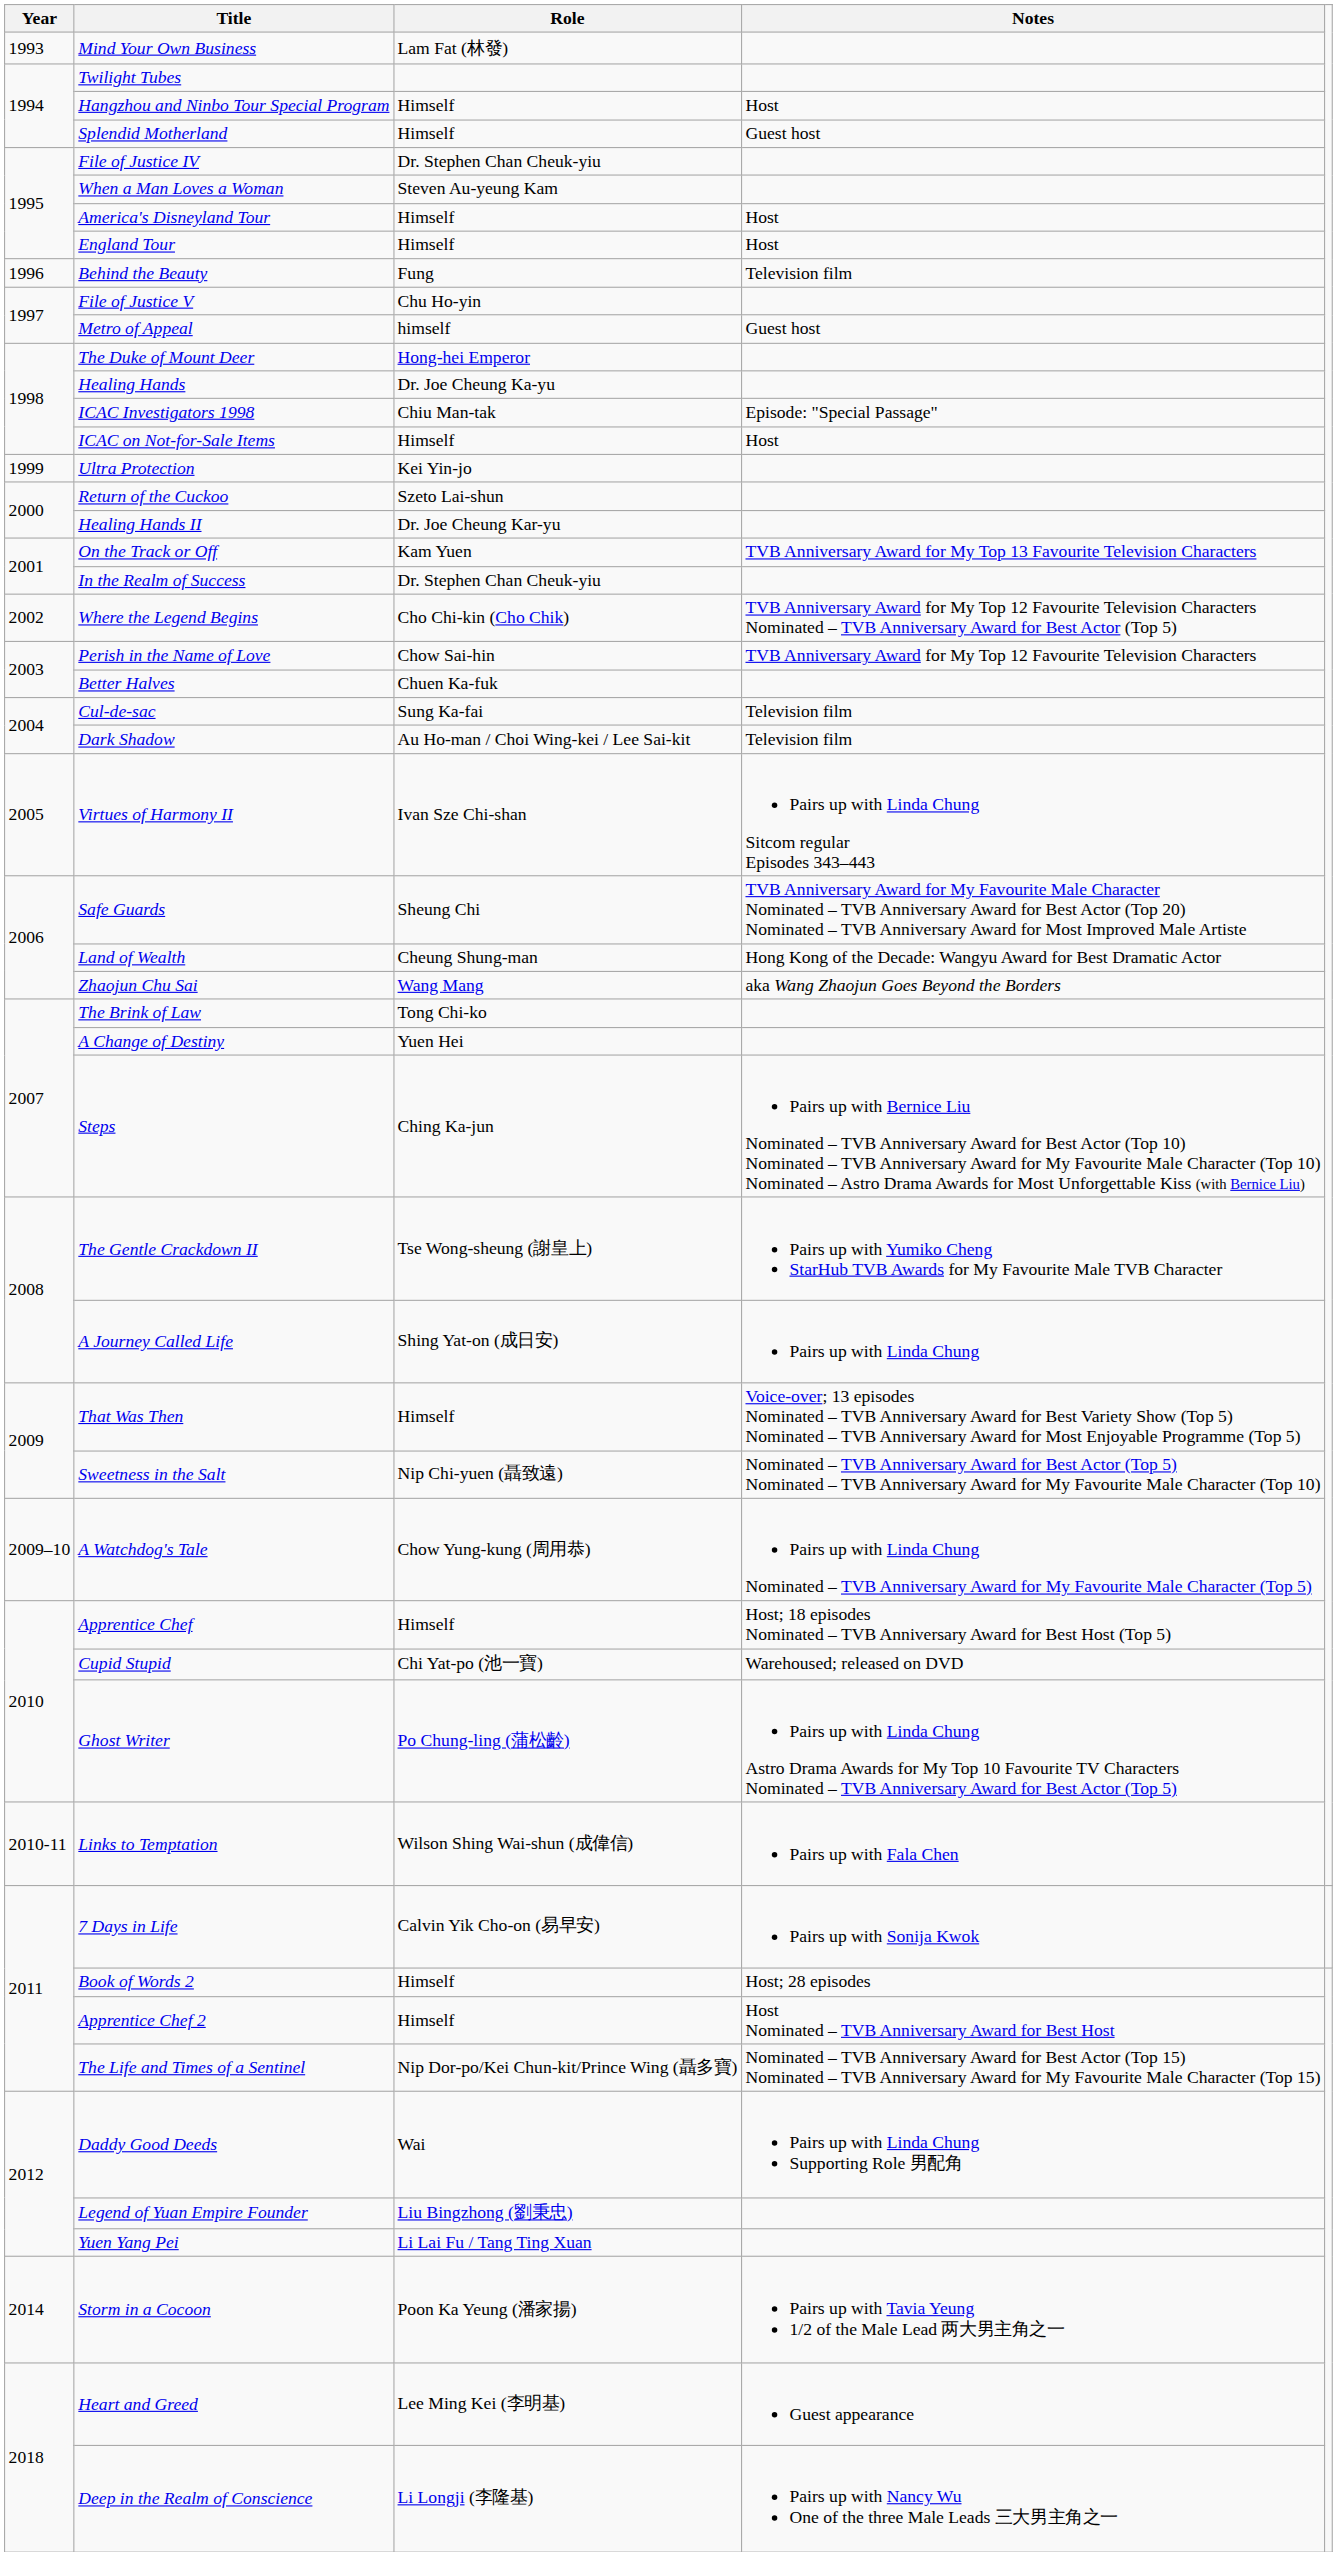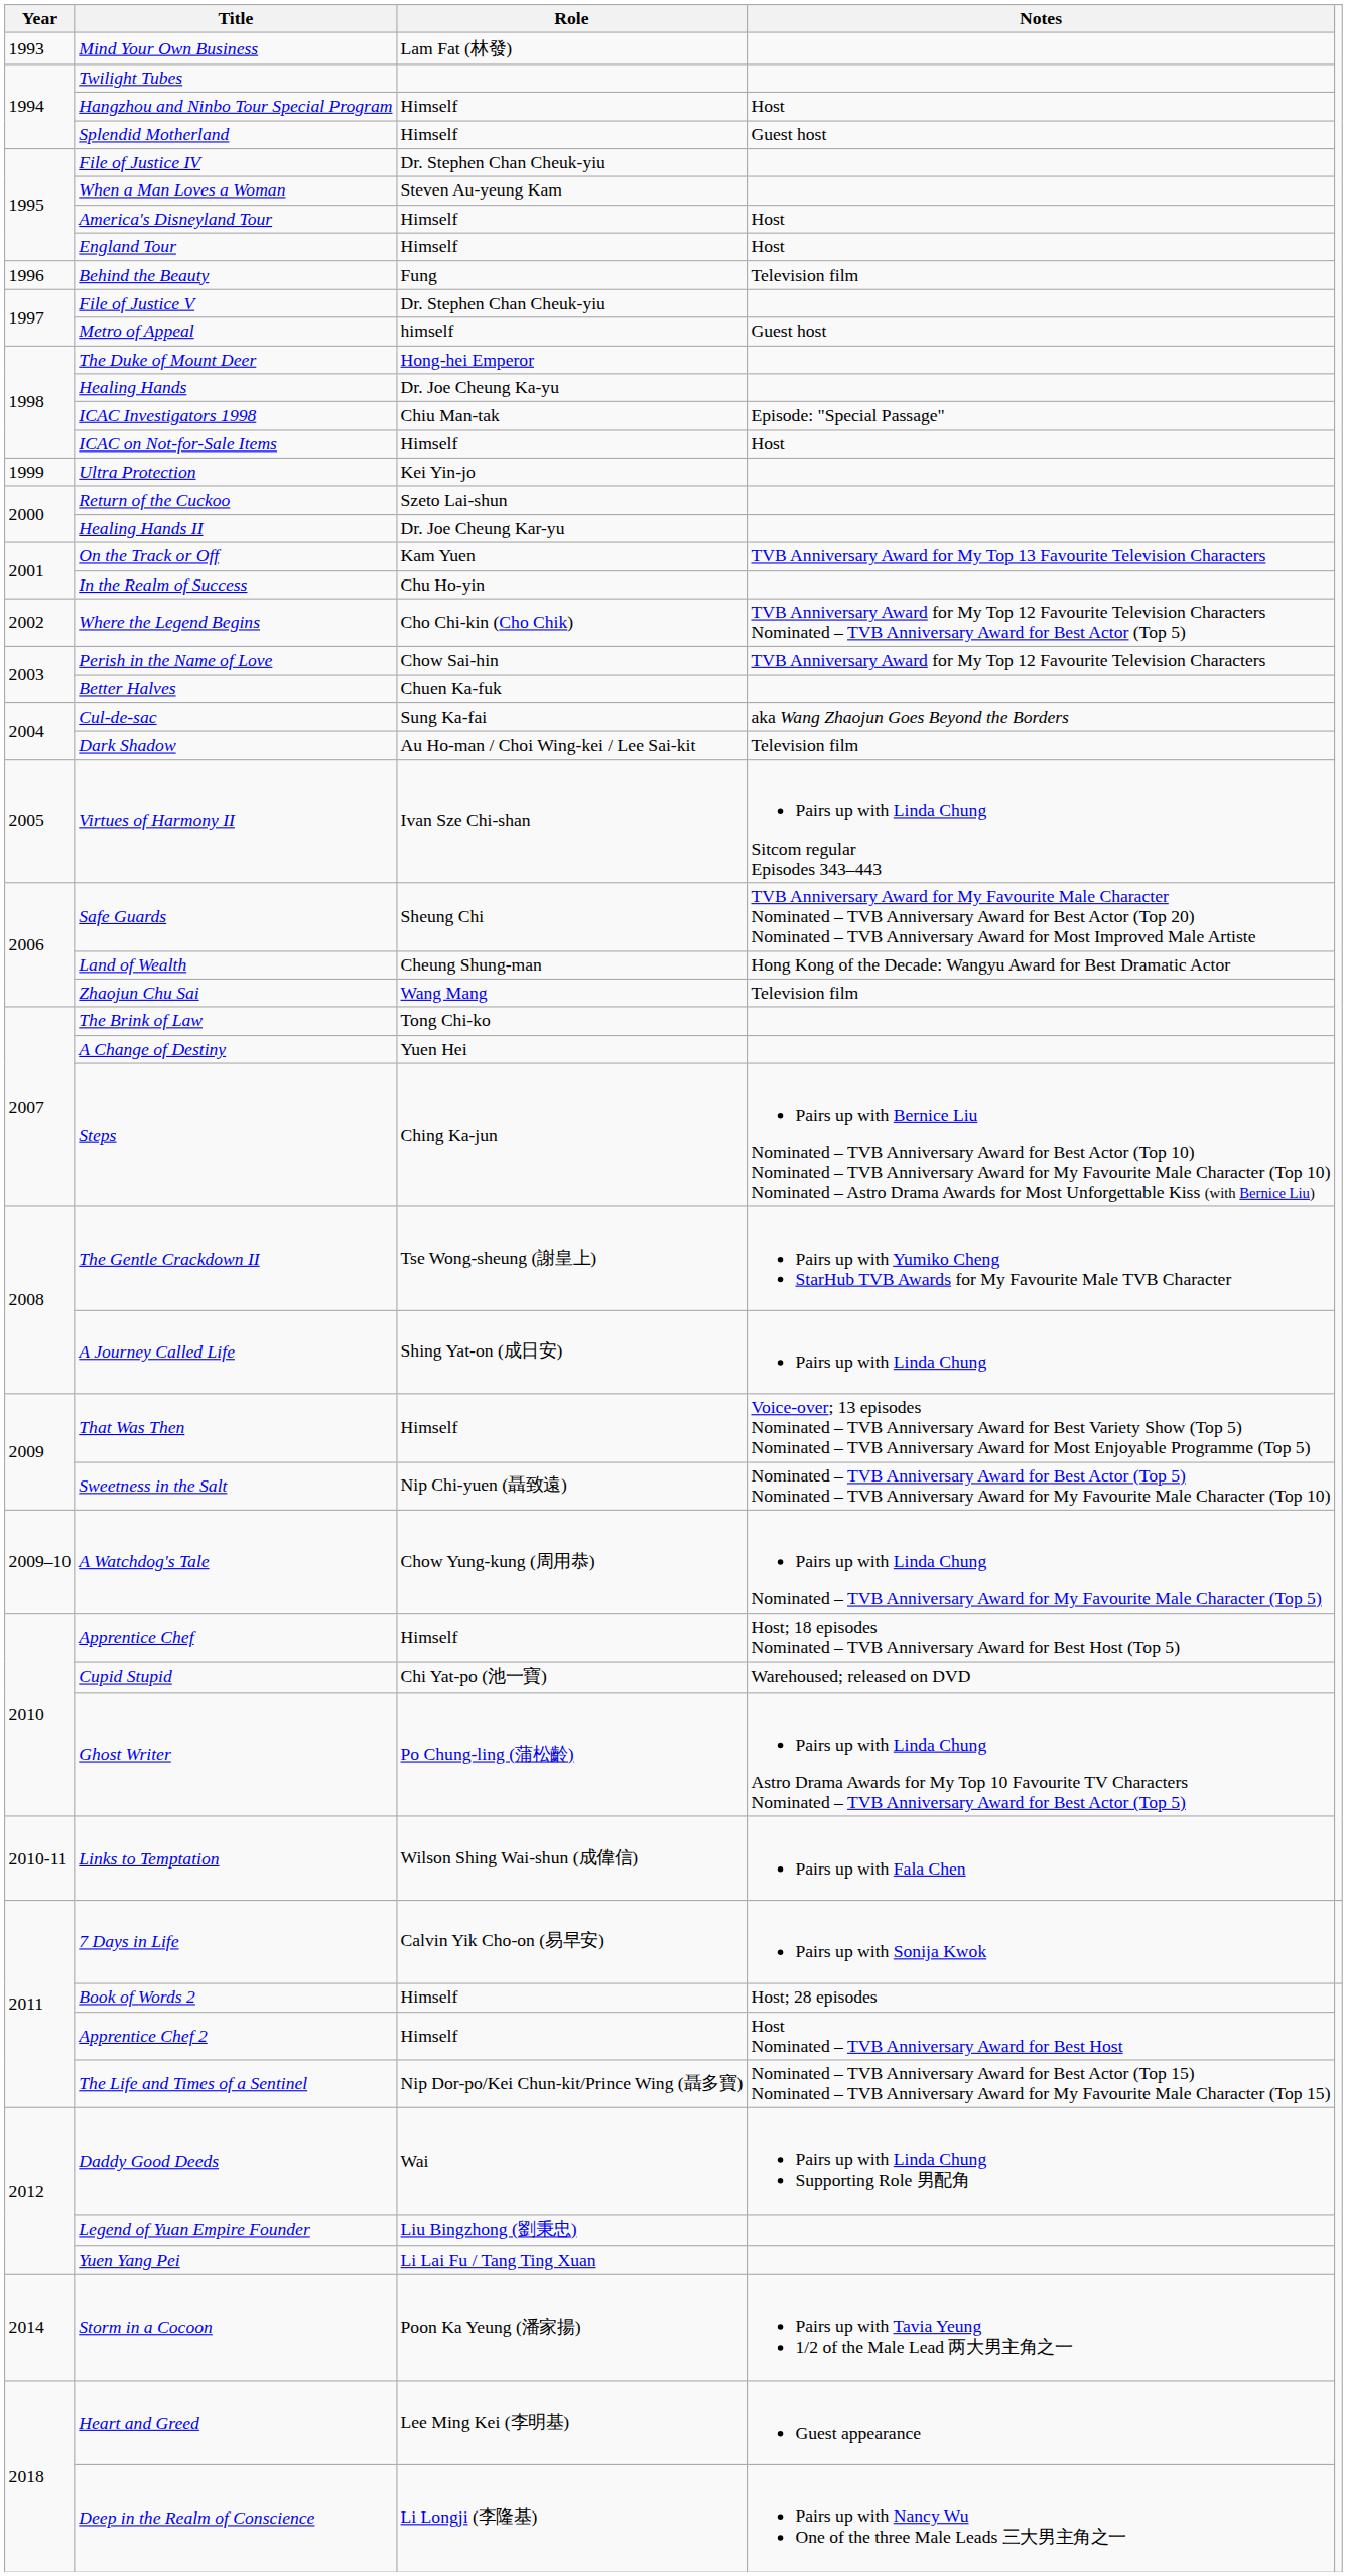File of Justice V | Role: Chu Ho-yin -> Dr. Stephen Chan Cheuk-yiu
In the Realm of Success | Role: Dr. Stephen Chan Cheuk-yiu -> Chu Ho-yin
Cul-de-sac | Notes: Television film -> aka Wang Zhaojun Goes Beyond the Borders
Zhaojun Chu Sai | Notes: aka Wang Zhaojun Goes Beyond the Borders -> Television film
